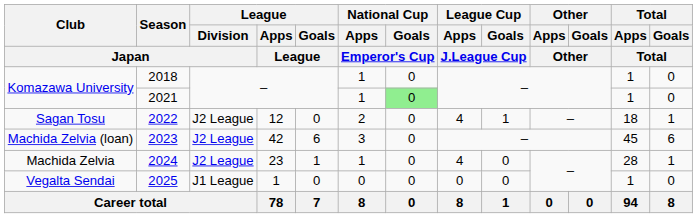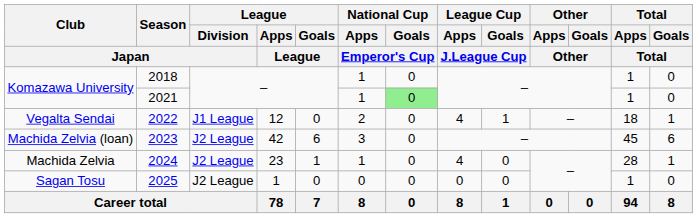2022 | Club / Japan: Sagan Tosu -> Vegalta Sendai
2022 | League / Division / Japan: J2 League -> J1 League
2025 | Club / Japan: Vegalta Sendai -> Sagan Tosu
2025 | League / Division / Japan: J1 League -> J2 League
